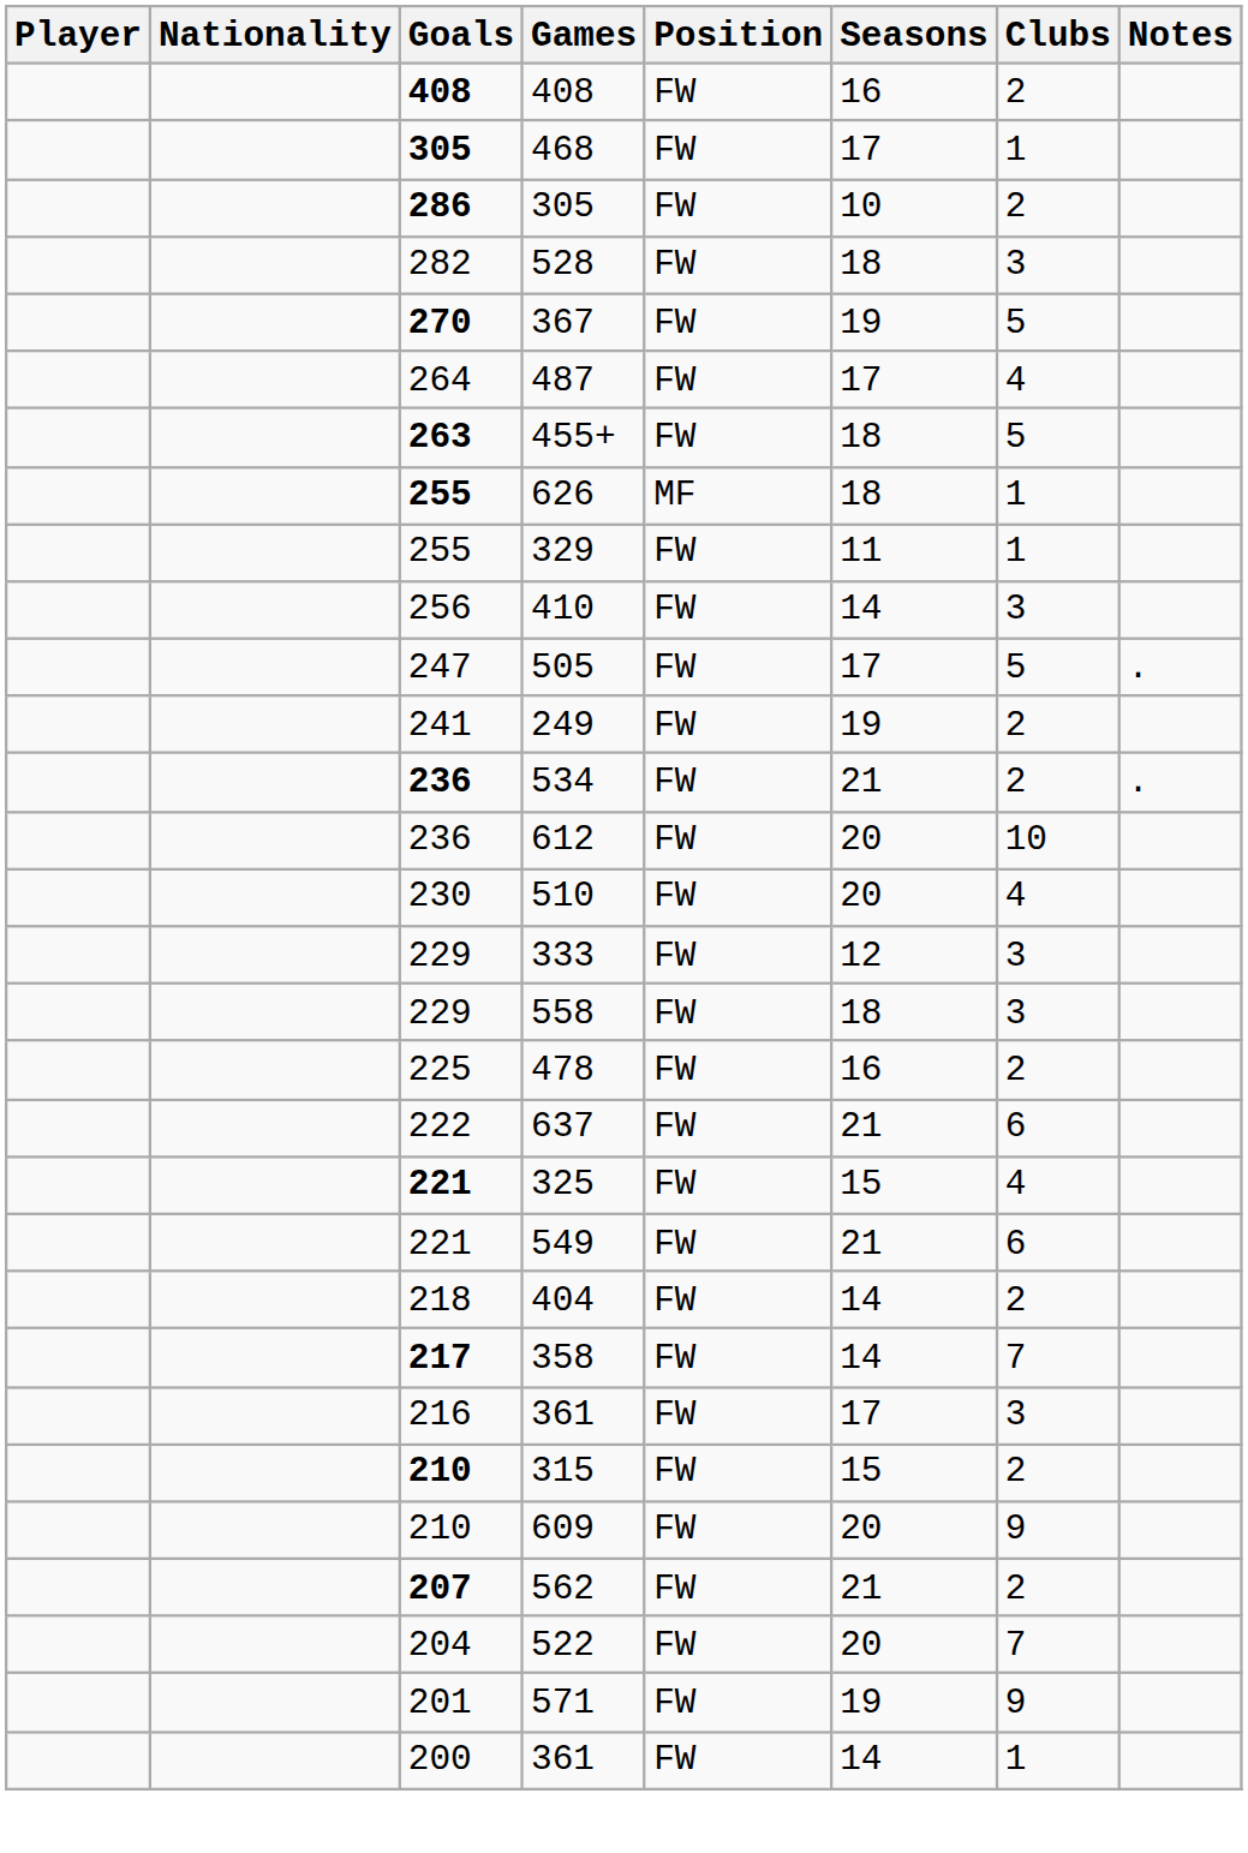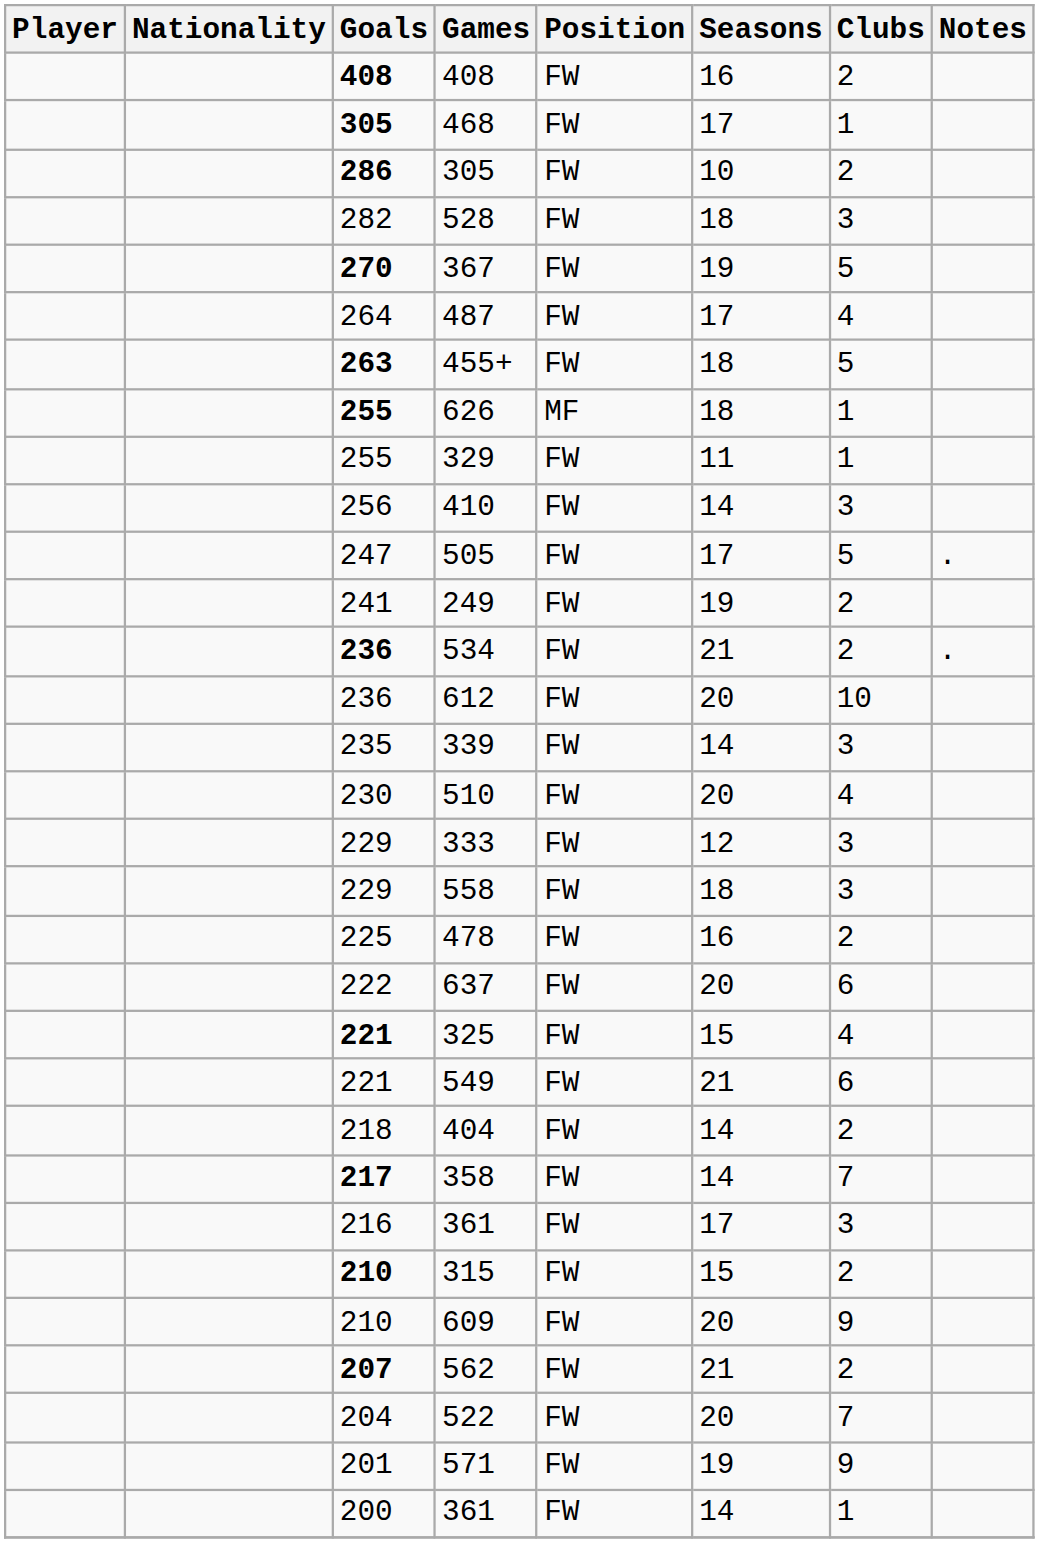+ row: 235 | 339 | FW | 14 | 3
637 | Seasons: 21 -> 20
